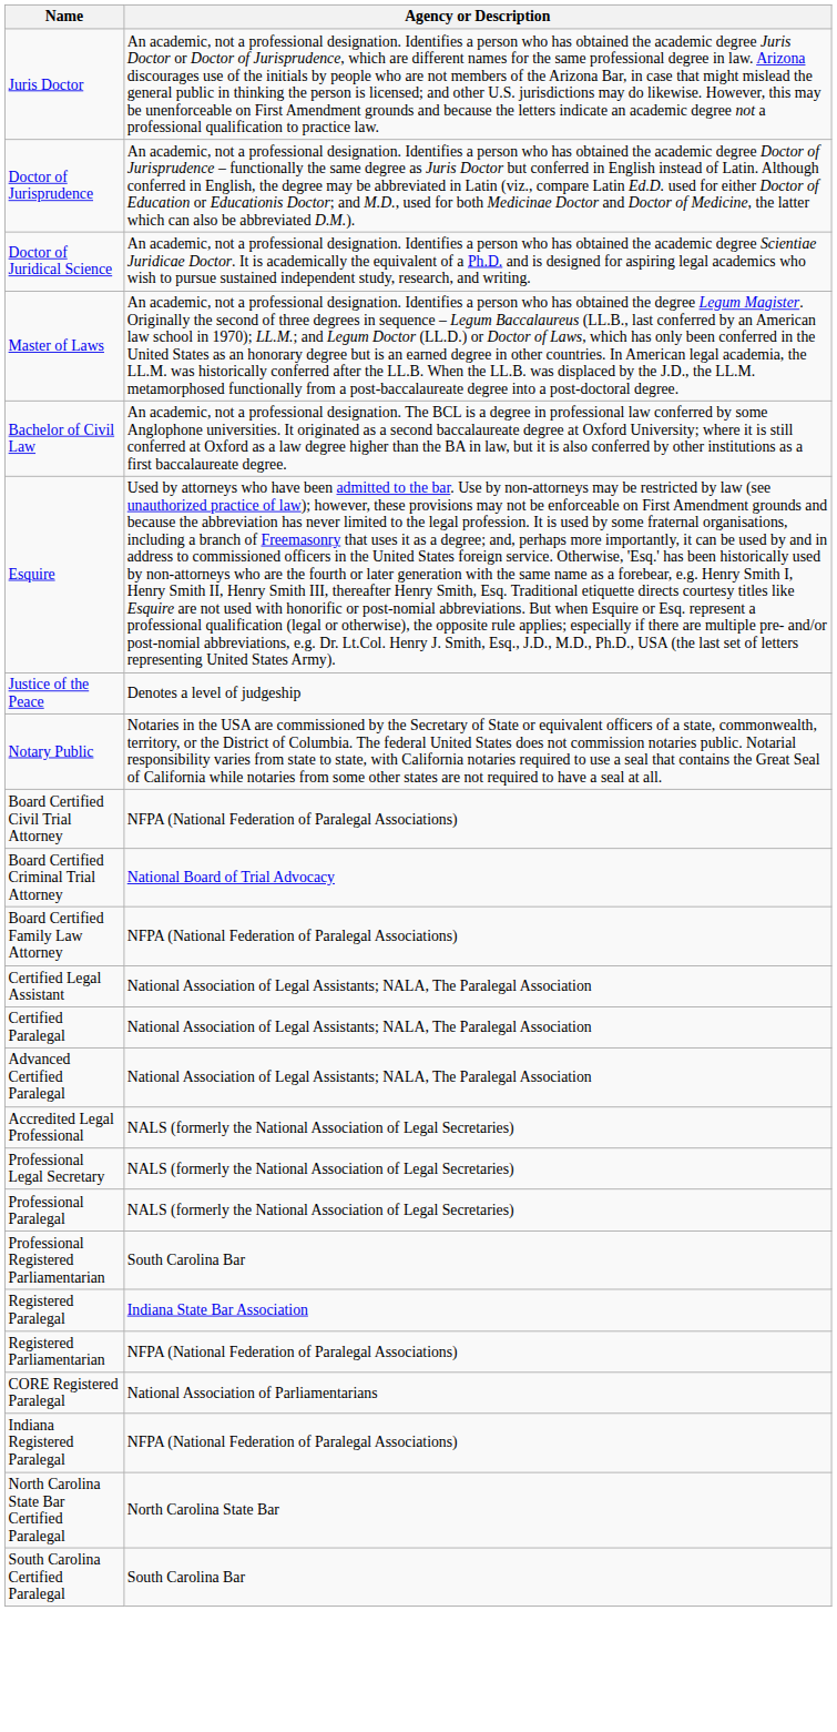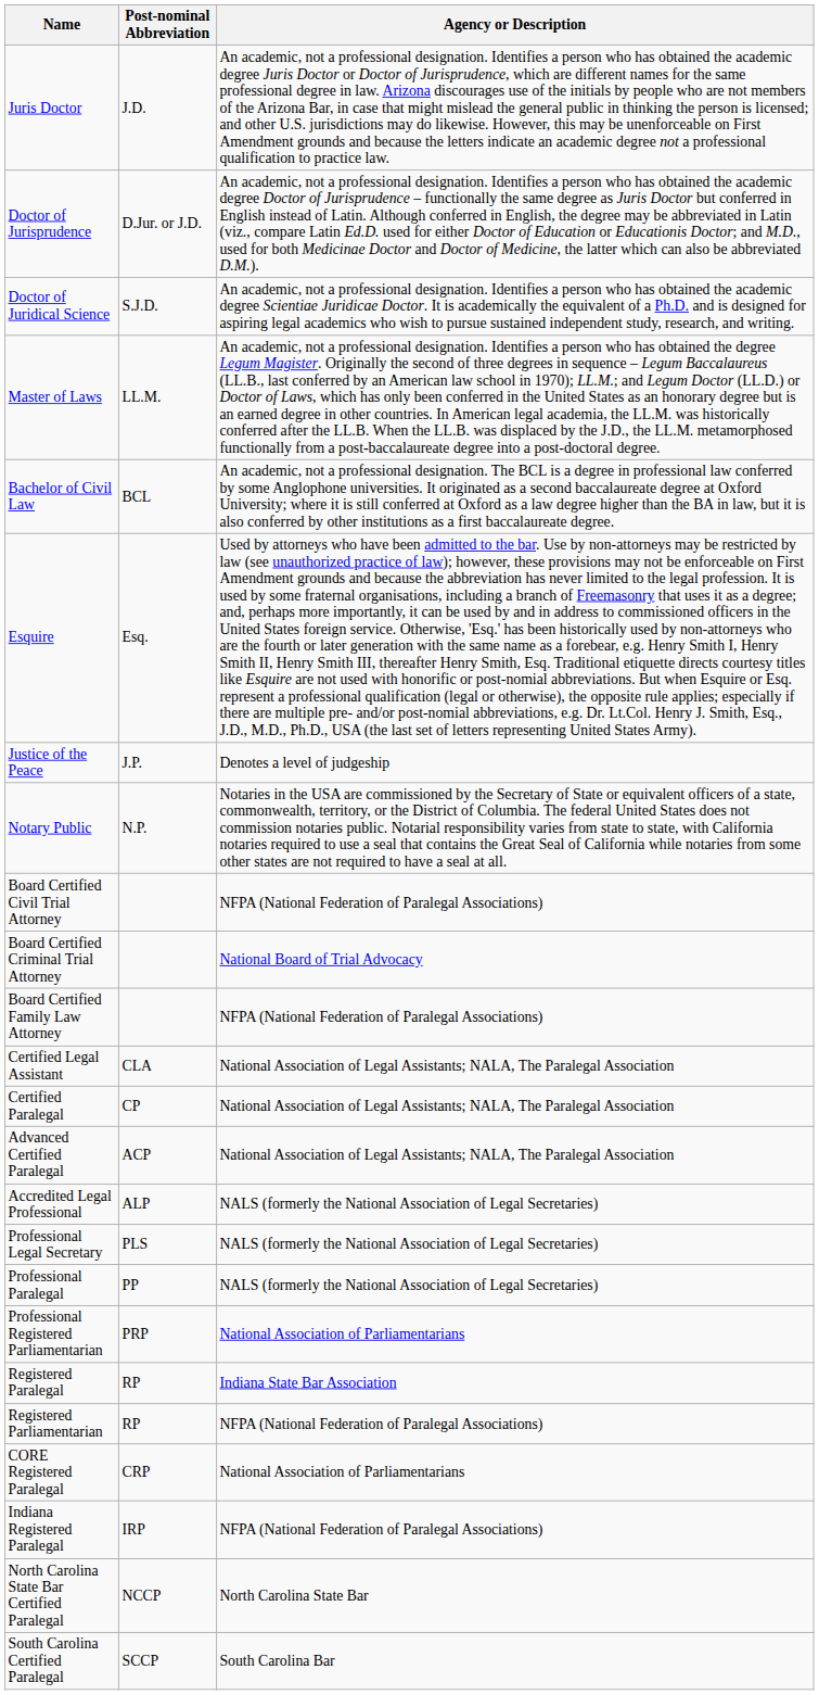+ column: Post-nominal Abbreviation | J.D. | D.Jur. or J.D. | S.J.D. | LL.M. | BCL | Esq. | J.P. | N.P. | CLA | CP | ACP | ALP | PLS | PP | PRP | RP | RP | CRP | IRP | NCCP | SCCP
Professional Registered Parliamentarian | Agency or Description: South Carolina Bar -> National Association of Parliamentarians
